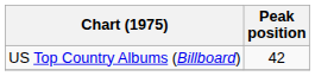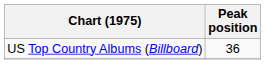US Top Country Albums (Billboard) | Peak position: 42 -> 36
